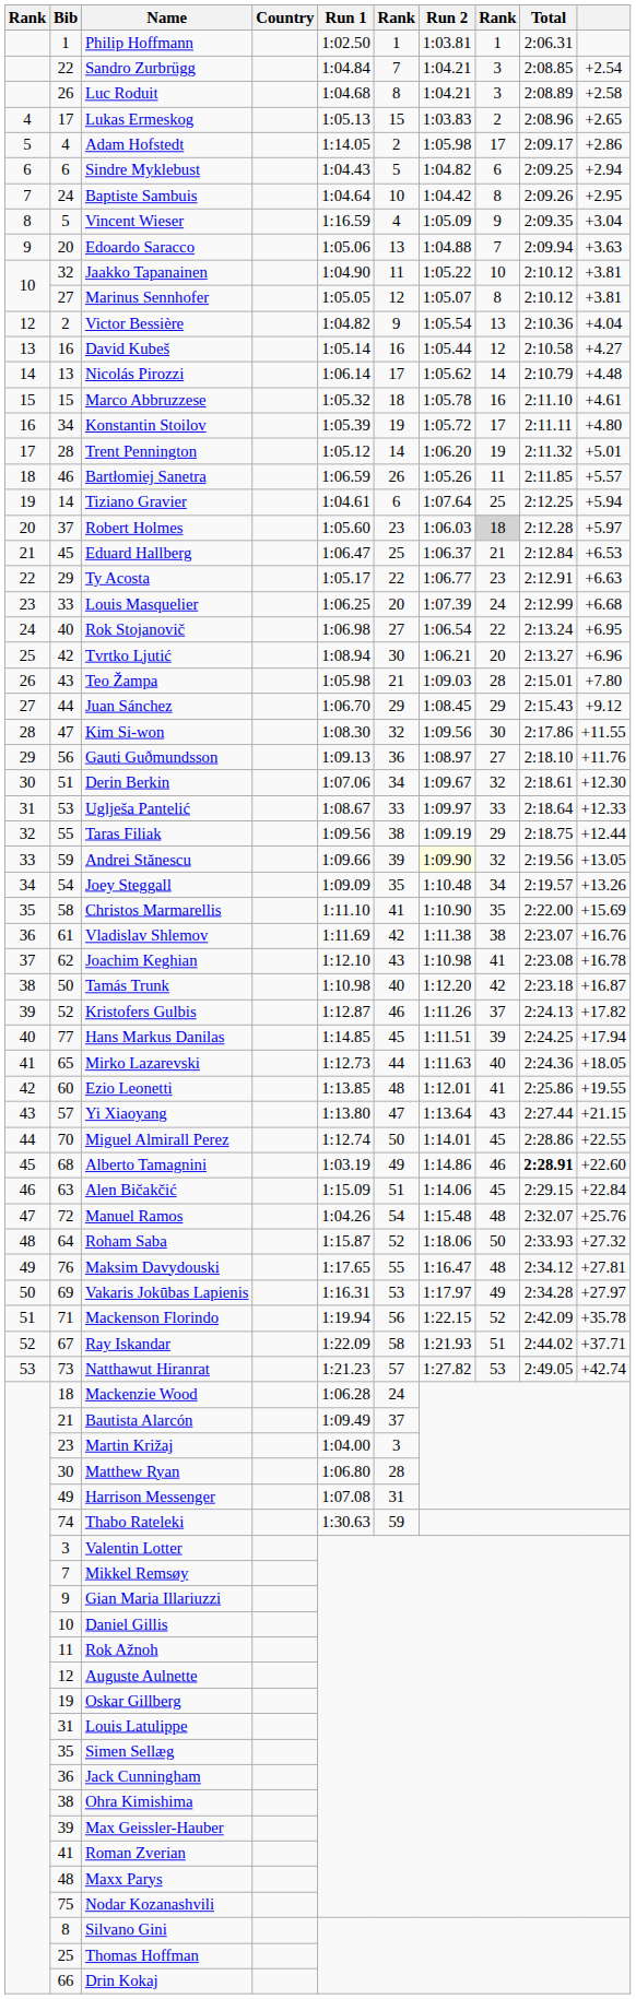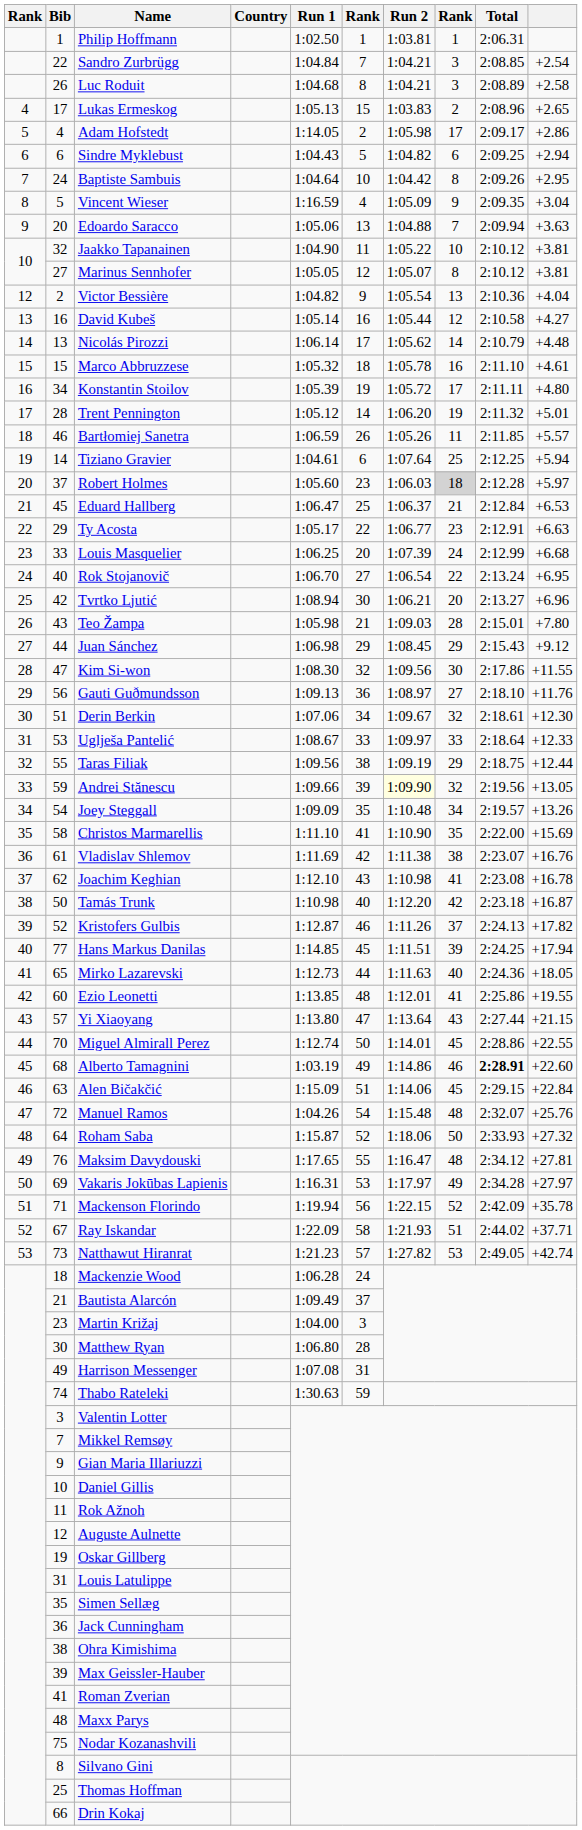Rok Stojanovič | Run 1: 1:06.98 -> 1:06.70
Juan Sánchez | Run 1: 1:06.70 -> 1:06.98
